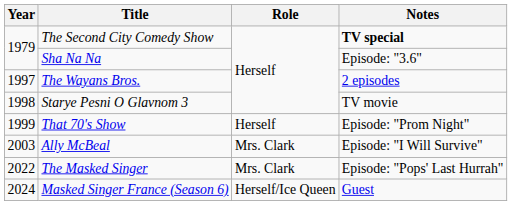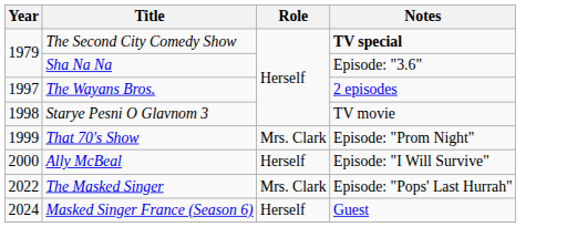That 70's Show | Role: Herself -> Mrs. Clark
Ally McBeal | Year: 2003 -> 2000
Ally McBeal | Role: Mrs. Clark -> Herself
Masked Singer France (Season 6) | Role: Herself/Ice Queen -> Herself
